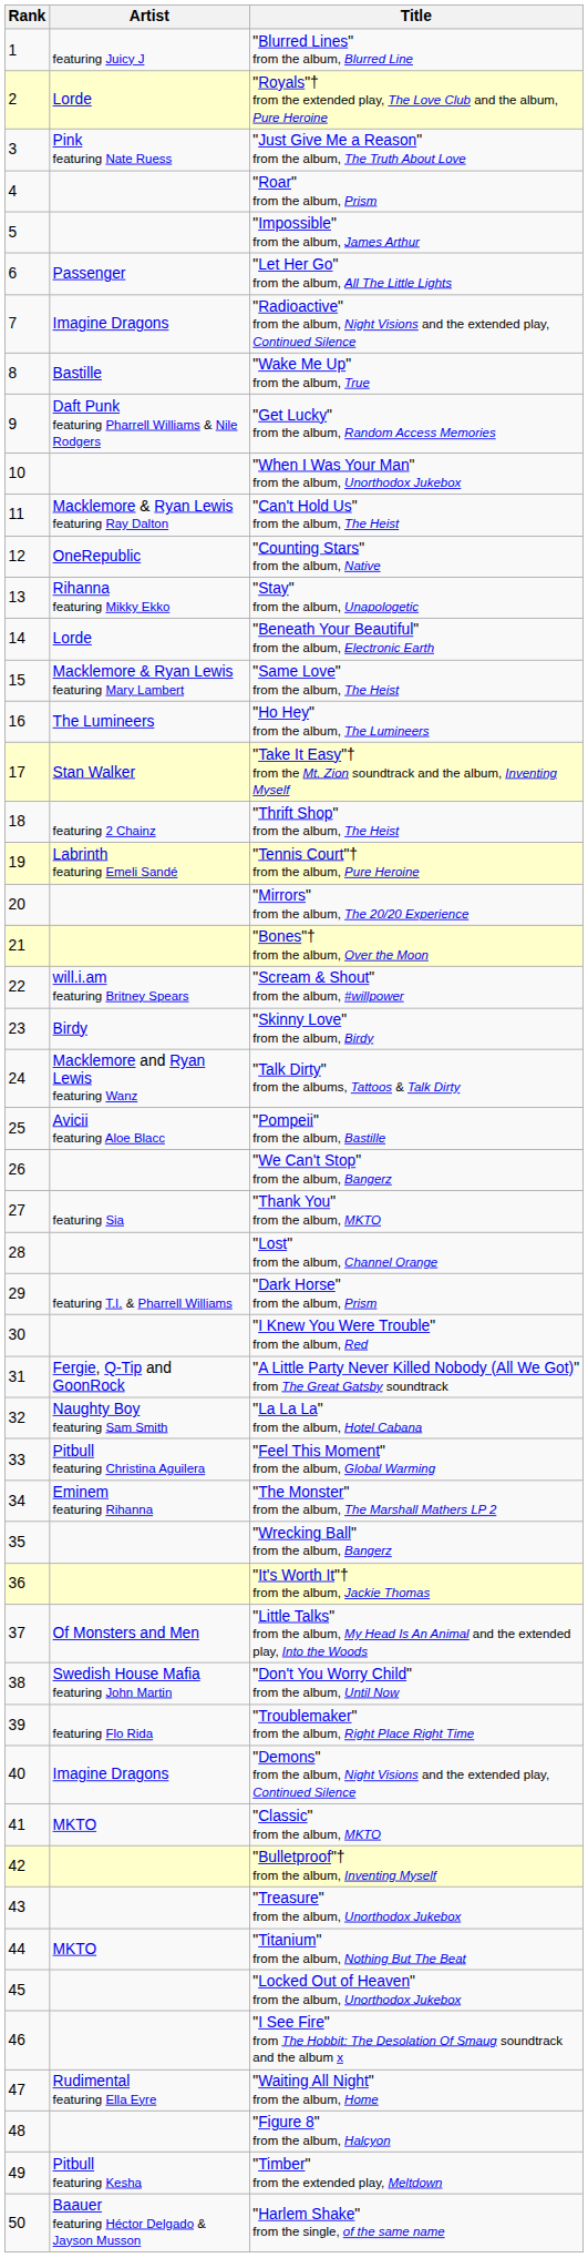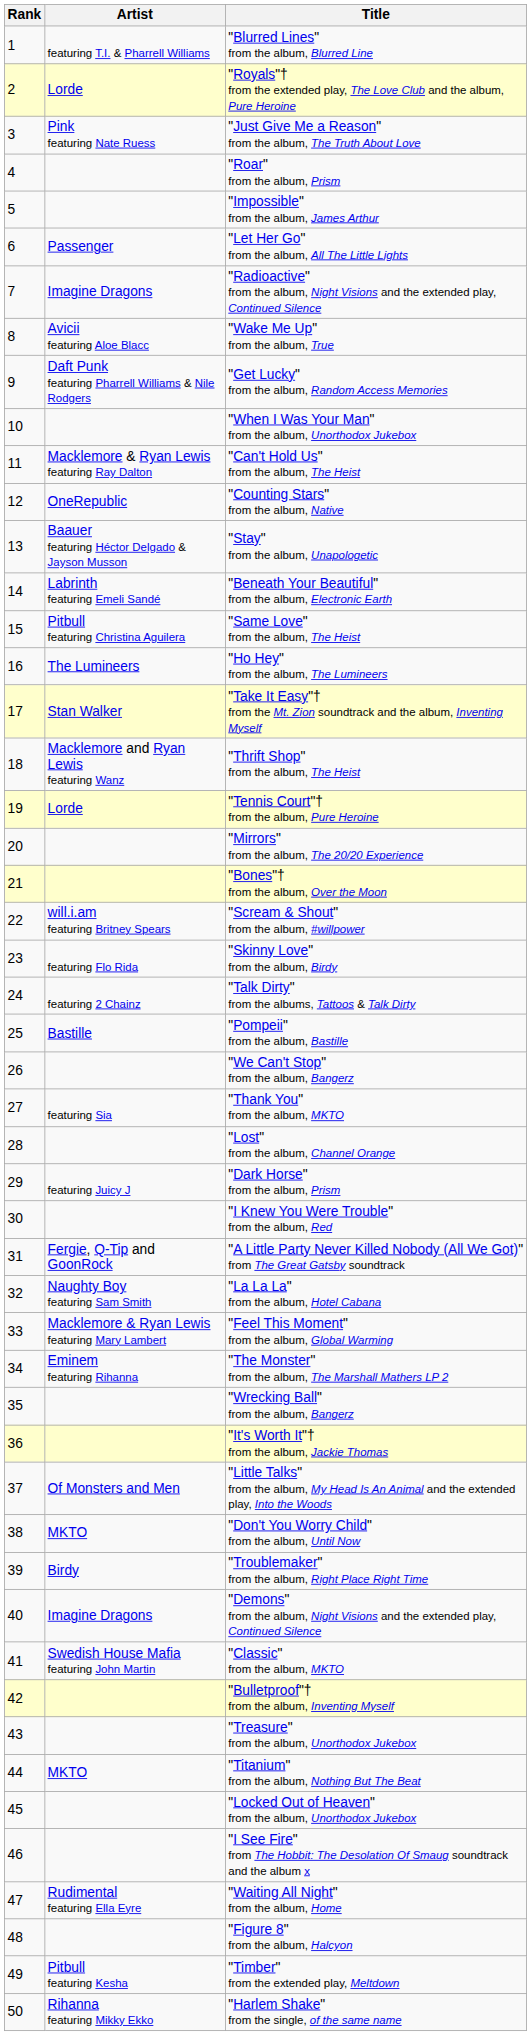"Blurred Lines" from the album, Blurred Line | Artist: featuring Juicy J -> featuring T.I. & Pharrell Williams
"Wake Me Up" from the album, True | Artist: Bastille -> Avicii featuring Aloe Blacc
"Stay" from the album, Unapologetic | Artist: Rihanna featuring Mikky Ekko -> Baauer featuring Héctor Delgado & Jayson Musson
"Beneath Your Beautiful" from the album, Electronic Earth | Artist: Lorde -> Labrinth featuring Emeli Sandé
"Same Love" from the album, The Heist | Artist: Macklemore & Ryan Lewis featuring Mary Lambert -> Pitbull featuring Christina Aguilera
"Thrift Shop" from the album, The Heist | Artist: featuring 2 Chainz -> Macklemore and Ryan Lewis featuring Wanz
"Tennis Court"† from the album, Pure Heroine | Artist: Labrinth featuring Emeli Sandé -> Lorde
"Skinny Love" from the album, Birdy | Artist: Birdy -> featuring Flo Rida
"Talk Dirty" from the albums, Tattoos & Talk Dirty | Artist: Macklemore and Ryan Lewis featuring Wanz -> featuring 2 Chainz
"Pompeii" from the album, Bastille | Artist: Avicii featuring Aloe Blacc -> Bastille
"Dark Horse" from the album, Prism | Artist: featuring T.I. & Pharrell Williams -> featuring Juicy J
"Feel This Moment" from the album, Global Warming | Artist: Pitbull featuring Christina Aguilera -> Macklemore & Ryan Lewis featuring Mary Lambert
"Don't You Worry Child" from the album, Until Now | Artist: Swedish House Mafia featuring John Martin -> MKTO
"Troublemaker" from the album, Right Place Right Time | Artist: featuring Flo Rida -> Birdy
"Classic" from the album, MKTO | Artist: MKTO -> Swedish House Mafia featuring John Martin
"Harlem Shake" from the single, of the same name | Artist: Baauer featuring Héctor Delgado & Jayson Musson -> Rihanna featuring Mikky Ekko
